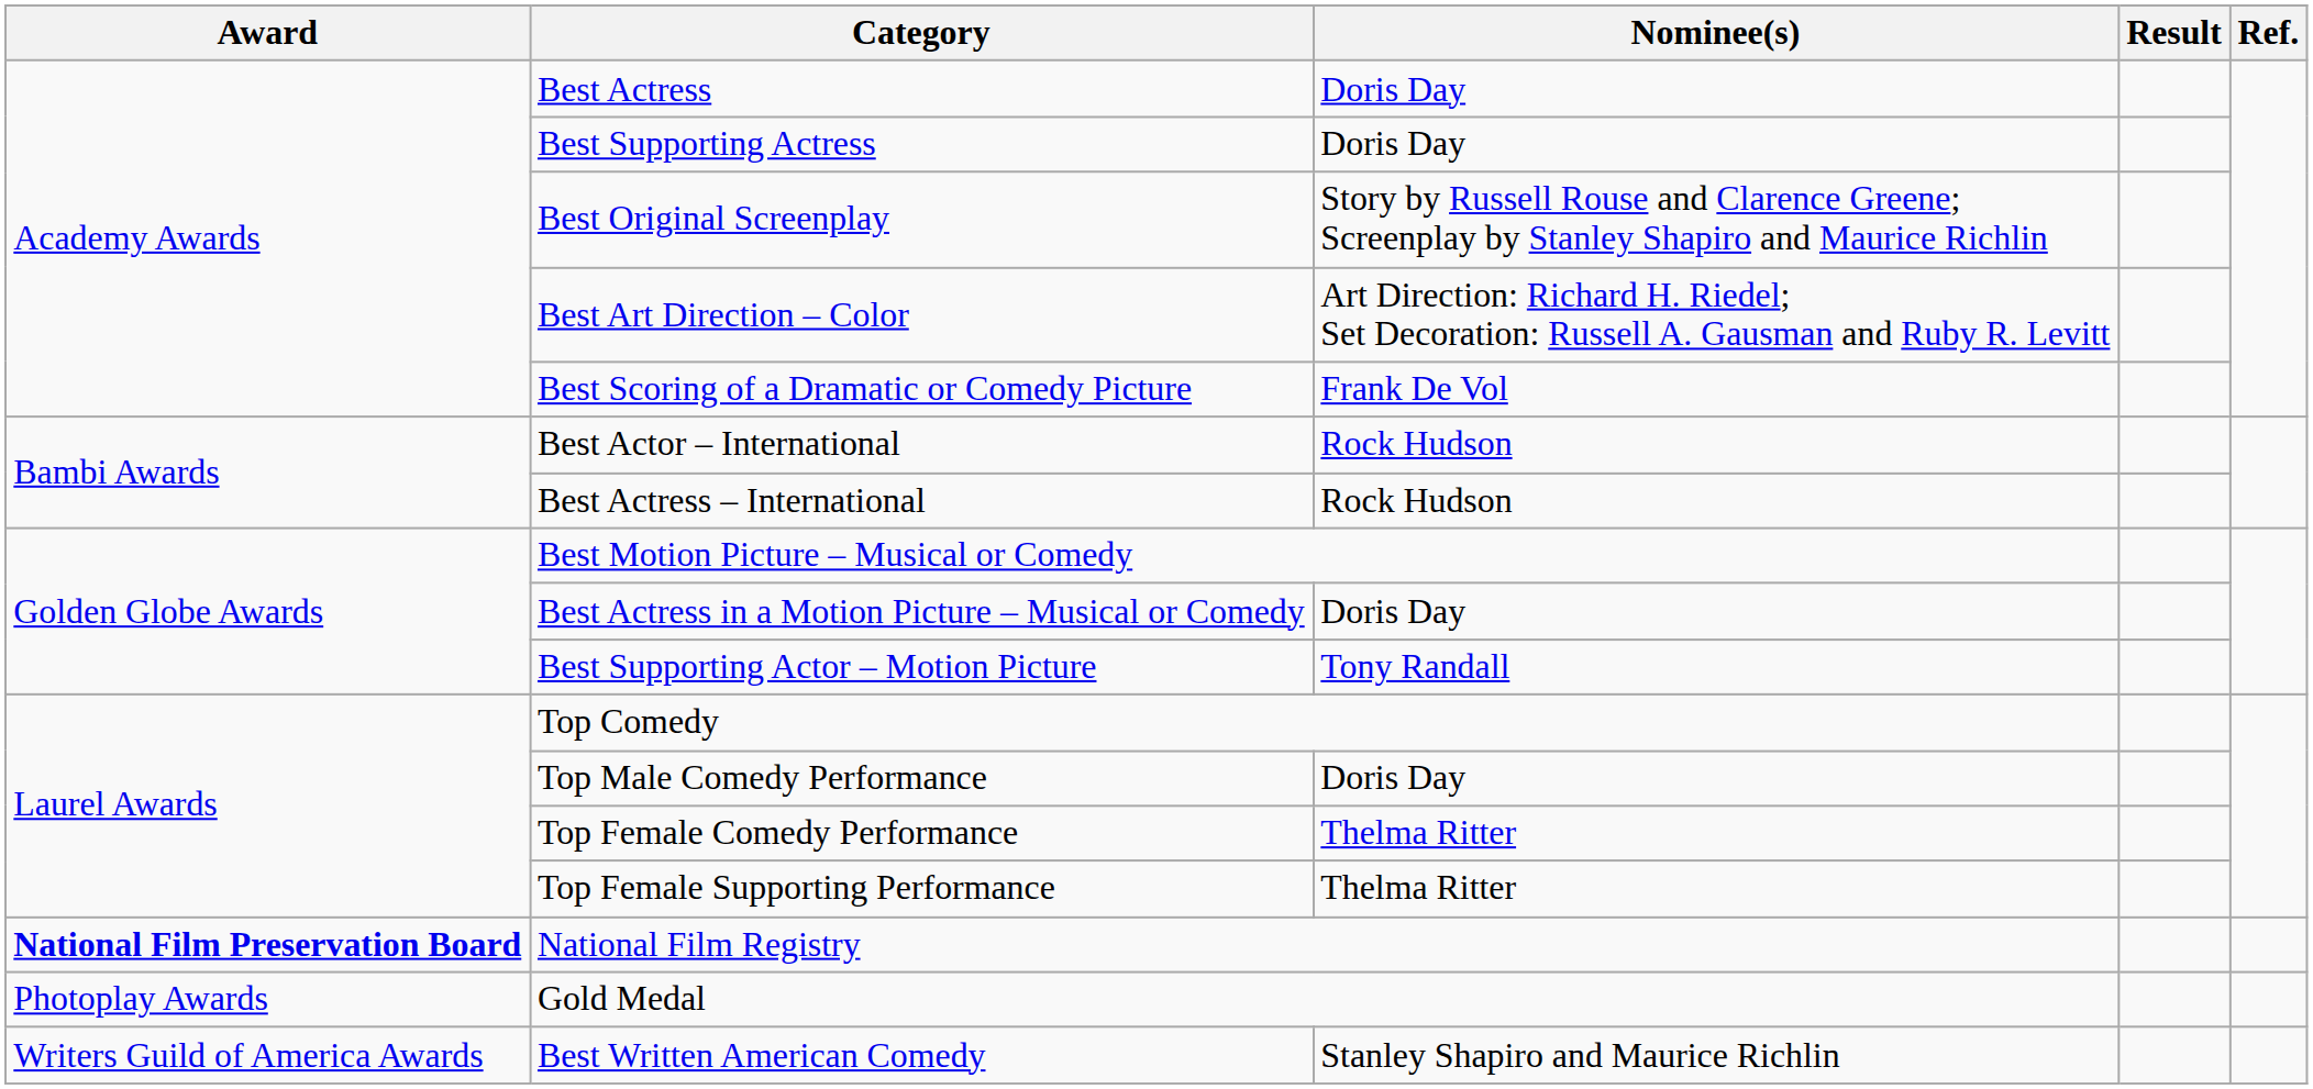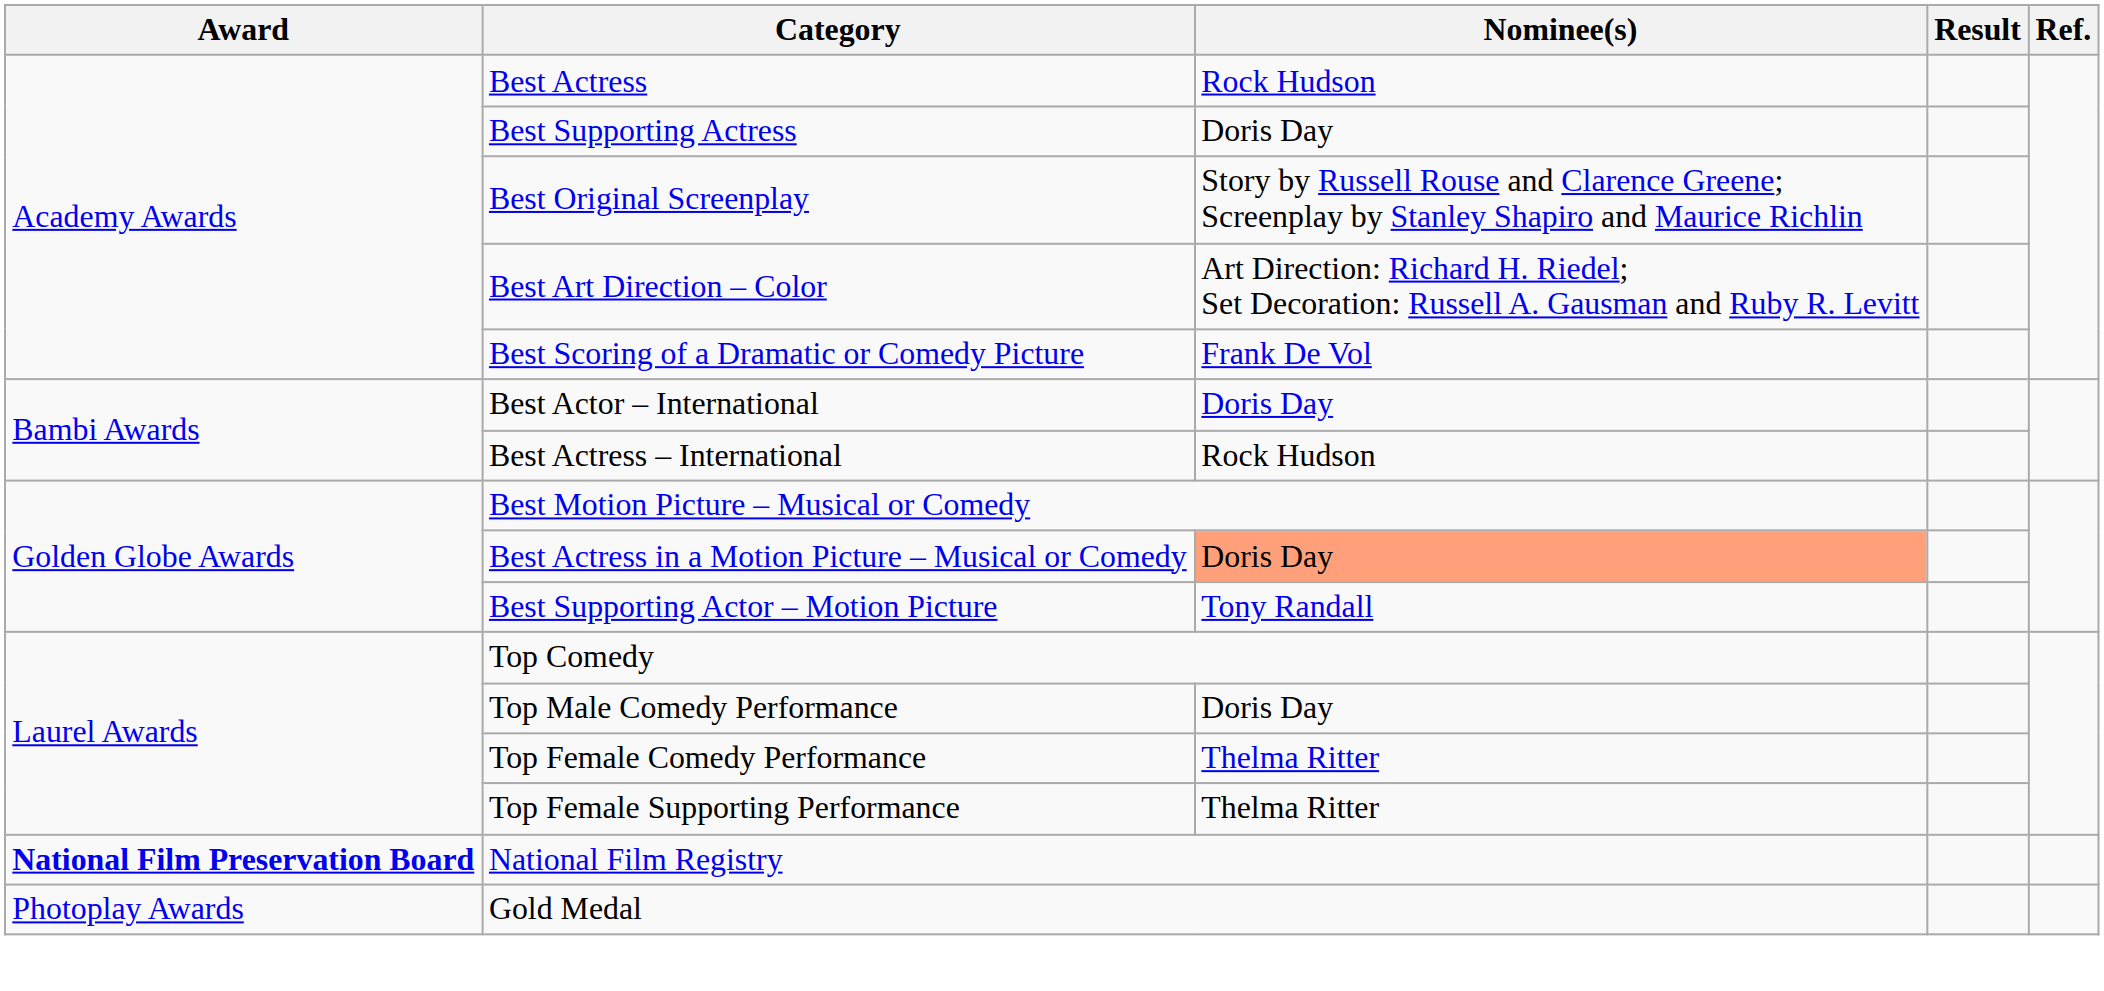Best Actress | Nominee(s): Doris Day -> Rock Hudson
Best Actor – International | Nominee(s): Rock Hudson -> Doris Day
Best Actress in a Motion Picture – Musical or Comedy | Nominee(s): no background -> lightsalmon background
- row: Writers Guild of America Awards | Best Written American Comedy | Stanley Shapiro and Maurice Richlin
